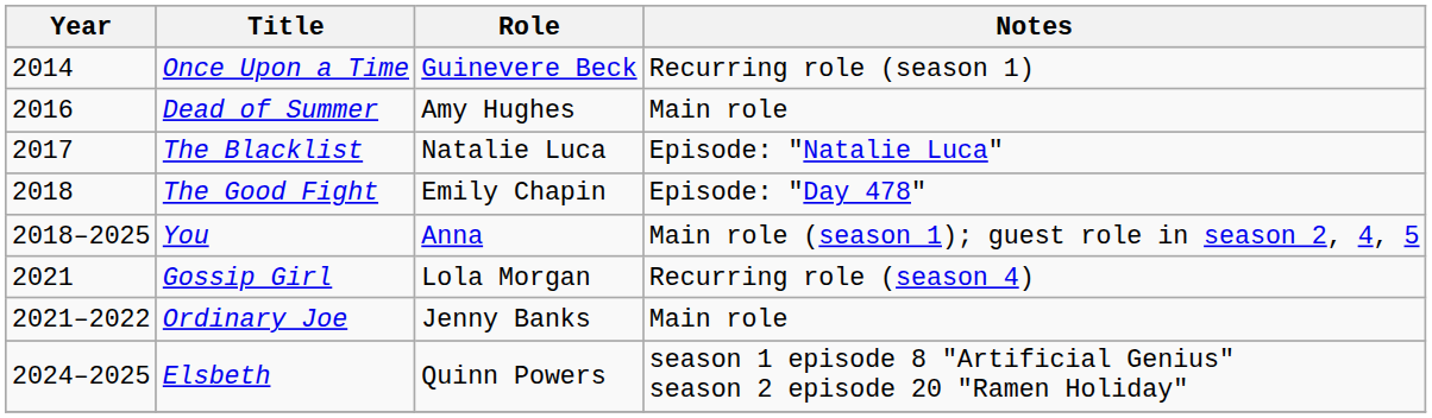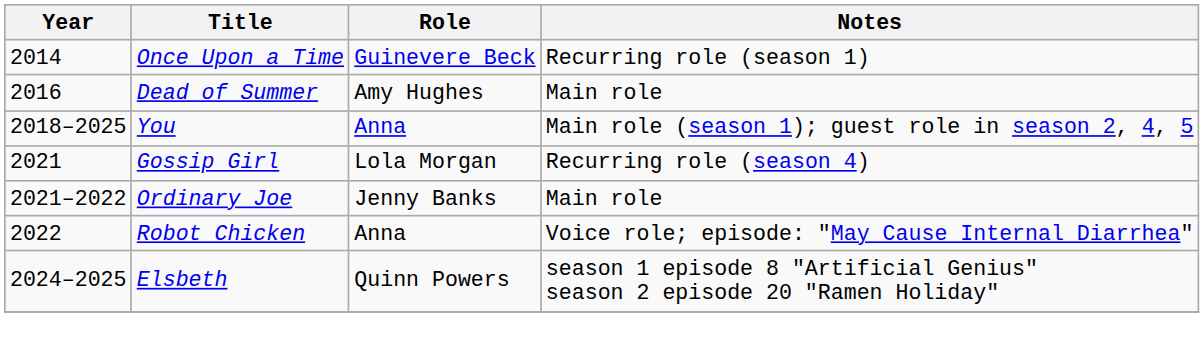- row: 2017 | The Blacklist | Natalie Luca | Episode: "Natalie Luca"
- row: 2018 | The Good Fight | Emily Chapin | Episode: "Day 478"
+ row: 2022 | Robot Chicken | Anna | Voice role; episode: "May Cause Internal Diarrhea"
